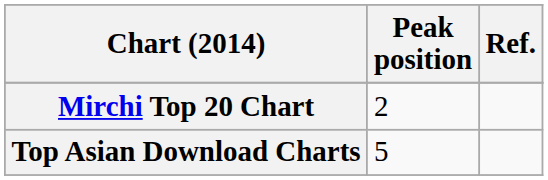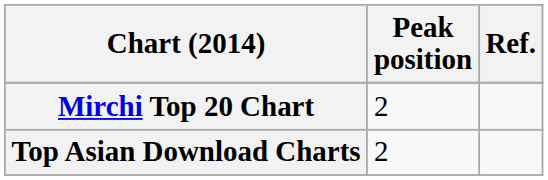Top Asian Download Charts | Peak position: 5 -> 2
